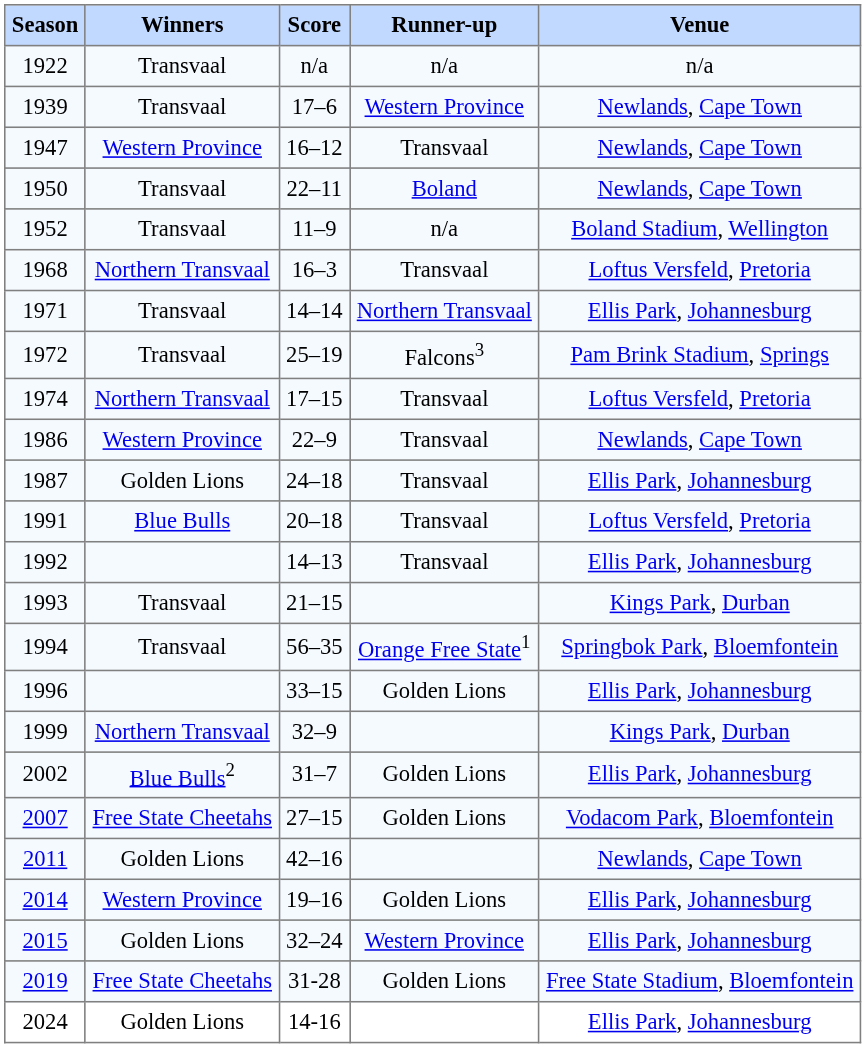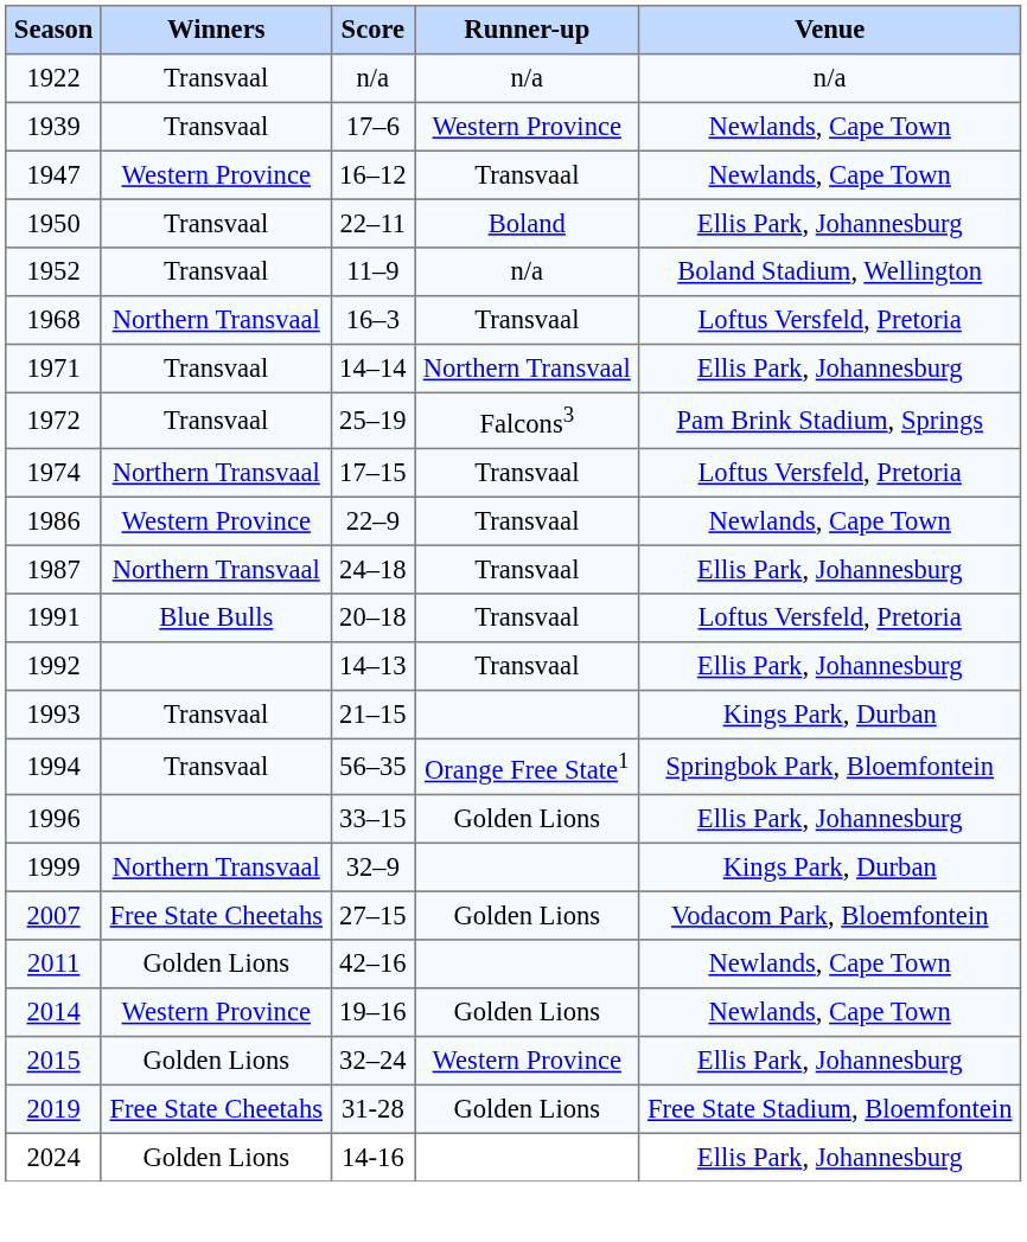1950 | Venue: Newlands, Cape Town -> Ellis Park, Johannesburg
1987 | Winners: Golden Lions -> Northern Transvaal
- row: 2002 | Blue Bulls2 | 31–7 | Golden Lions | Ellis Park, Johannesburg
2014 | Venue: Ellis Park, Johannesburg -> Newlands, Cape Town
